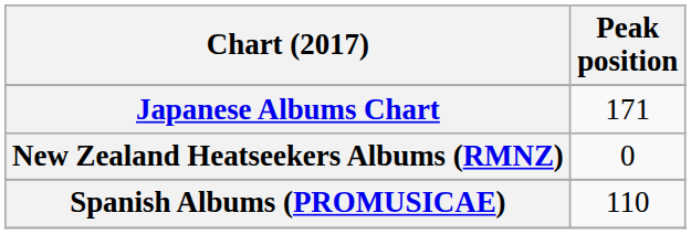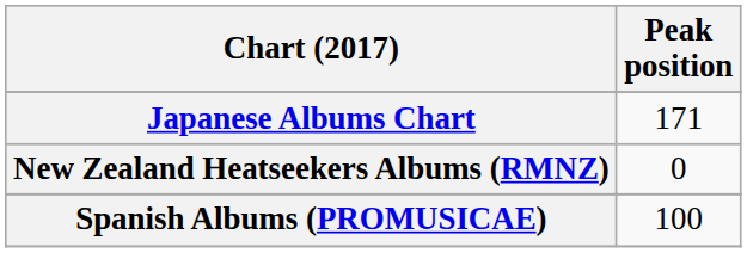Spanish Albums (PROMUSICAE) | Peak position: 110 -> 100
